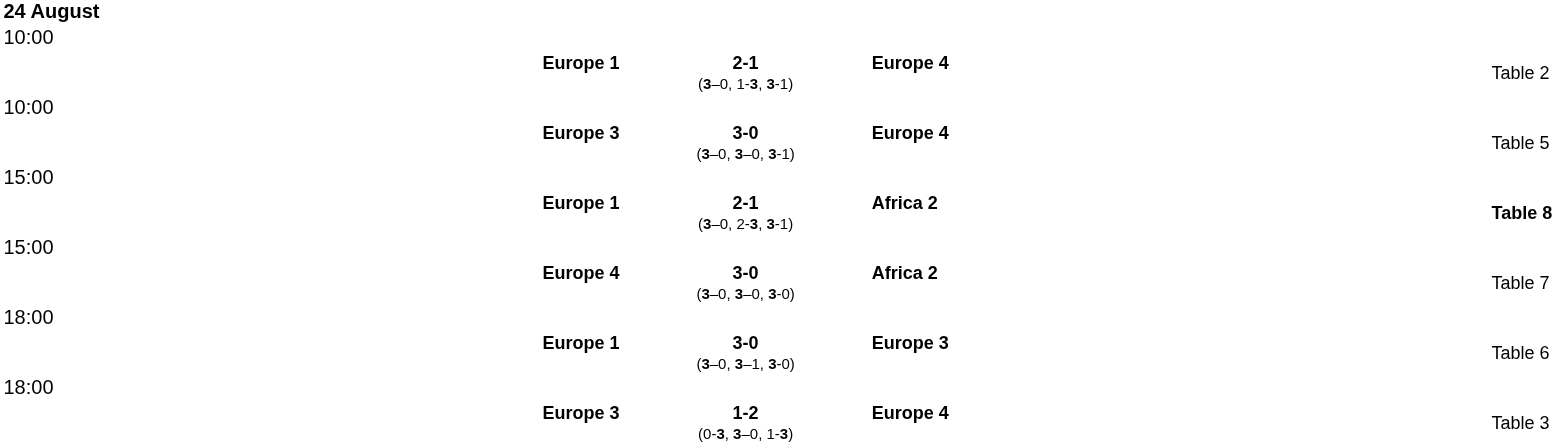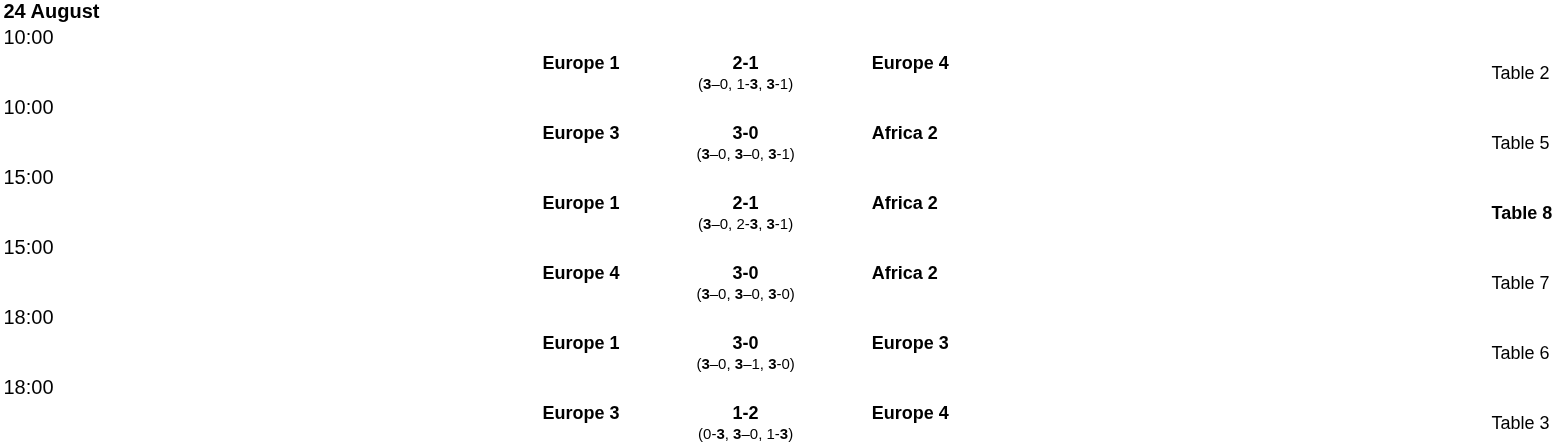Europe 3 / 3-0 (3–0, 3–0, 3-1) | column 3: Europe 4 -> Africa 2
